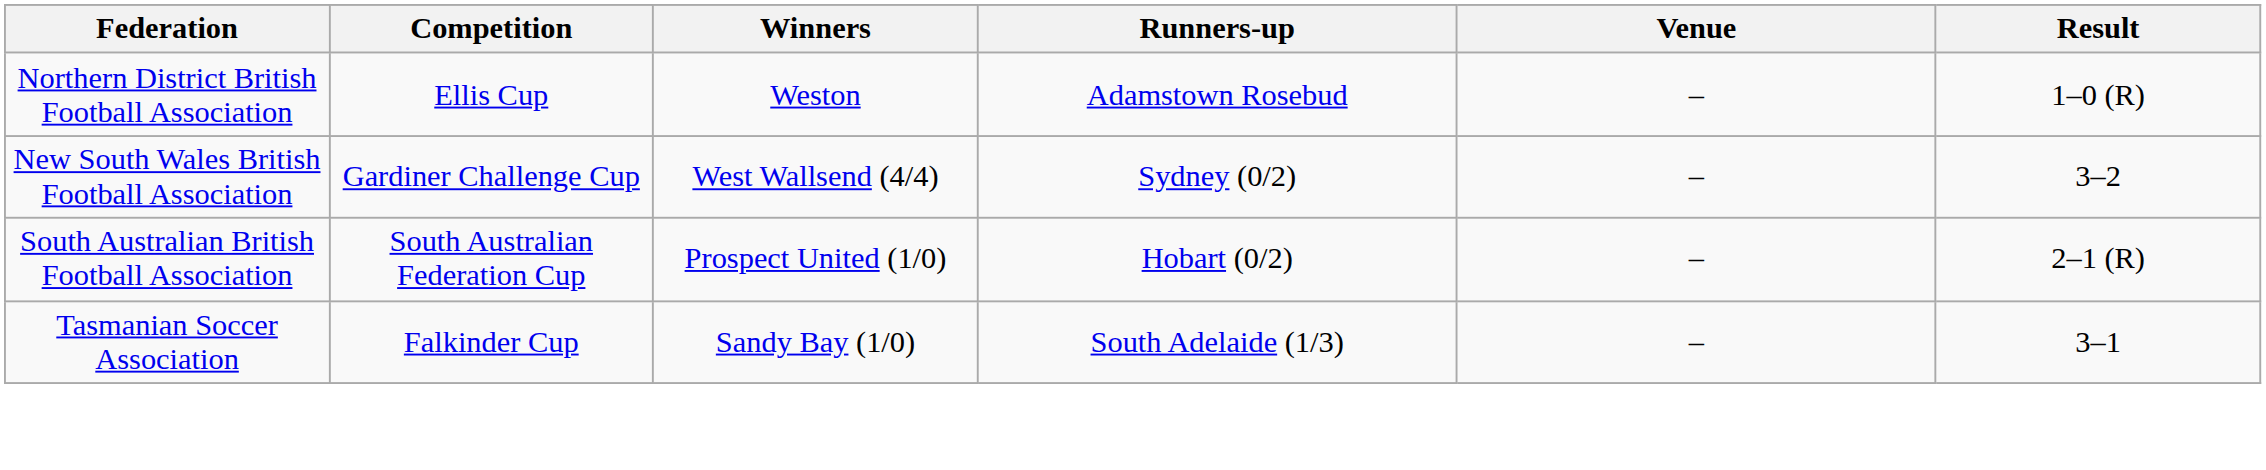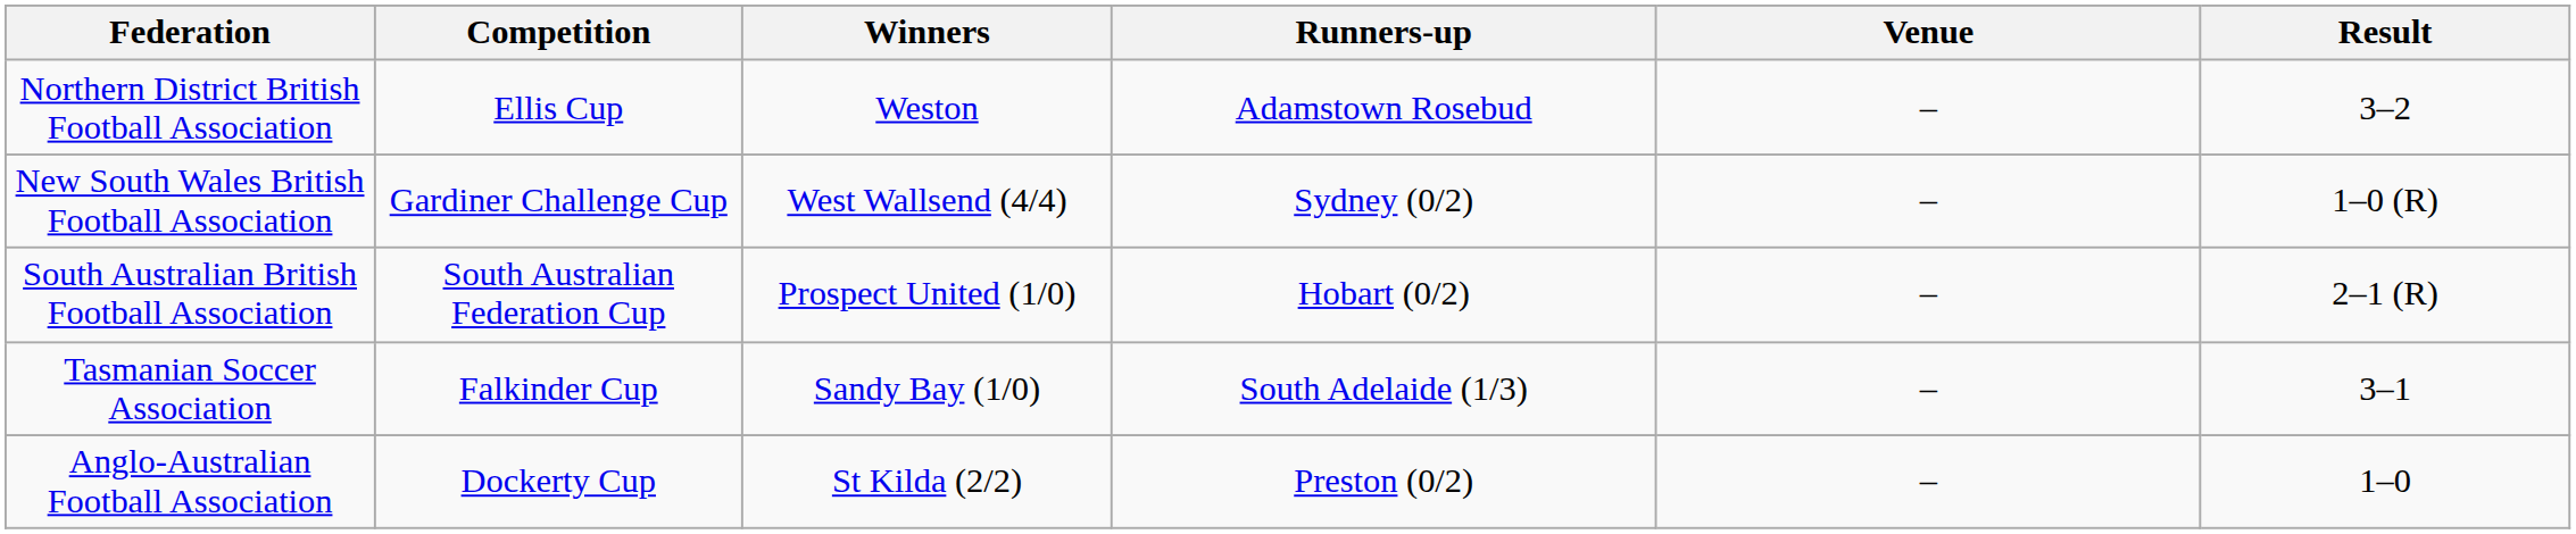Northern District British Football Association | Result: 1–0 (R) -> 3–2
New South Wales British Football Association | Result: 3–2 -> 1–0 (R)
+ row: Anglo-Australian Football Association | Dockerty Cup | St Kilda (2/2) | Preston (0/2) | – | 1–0
